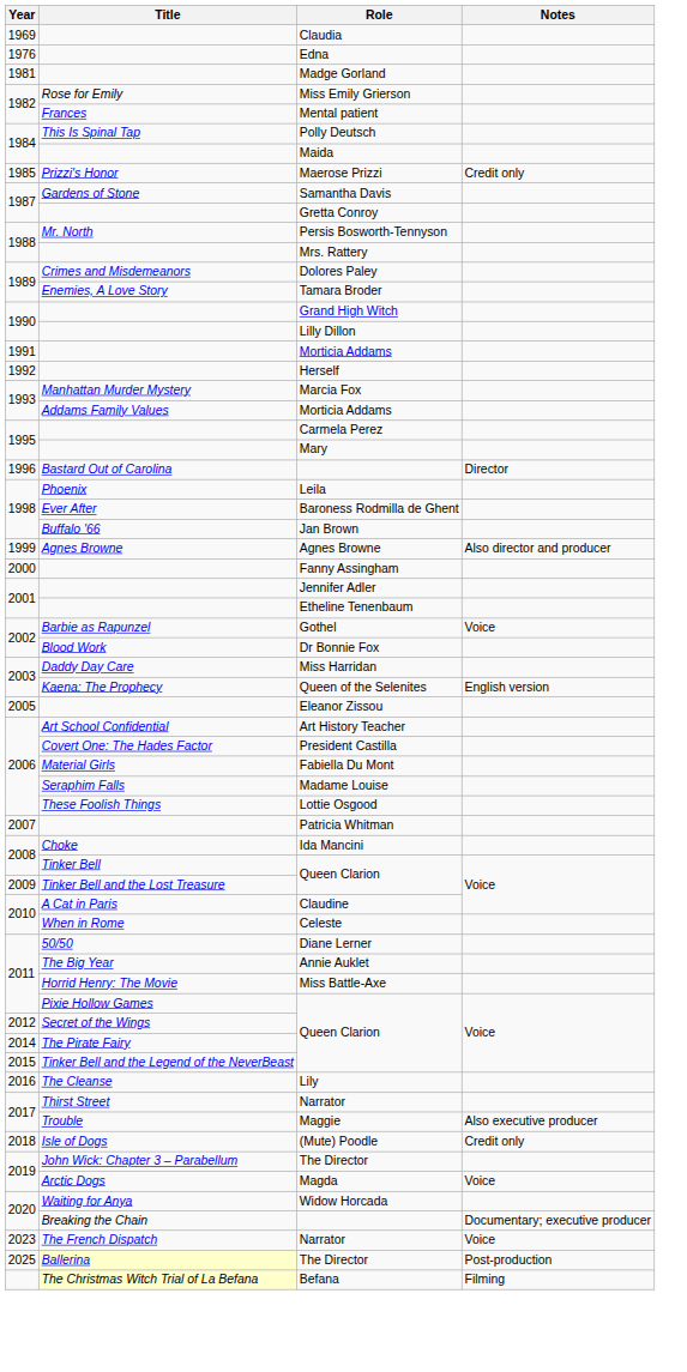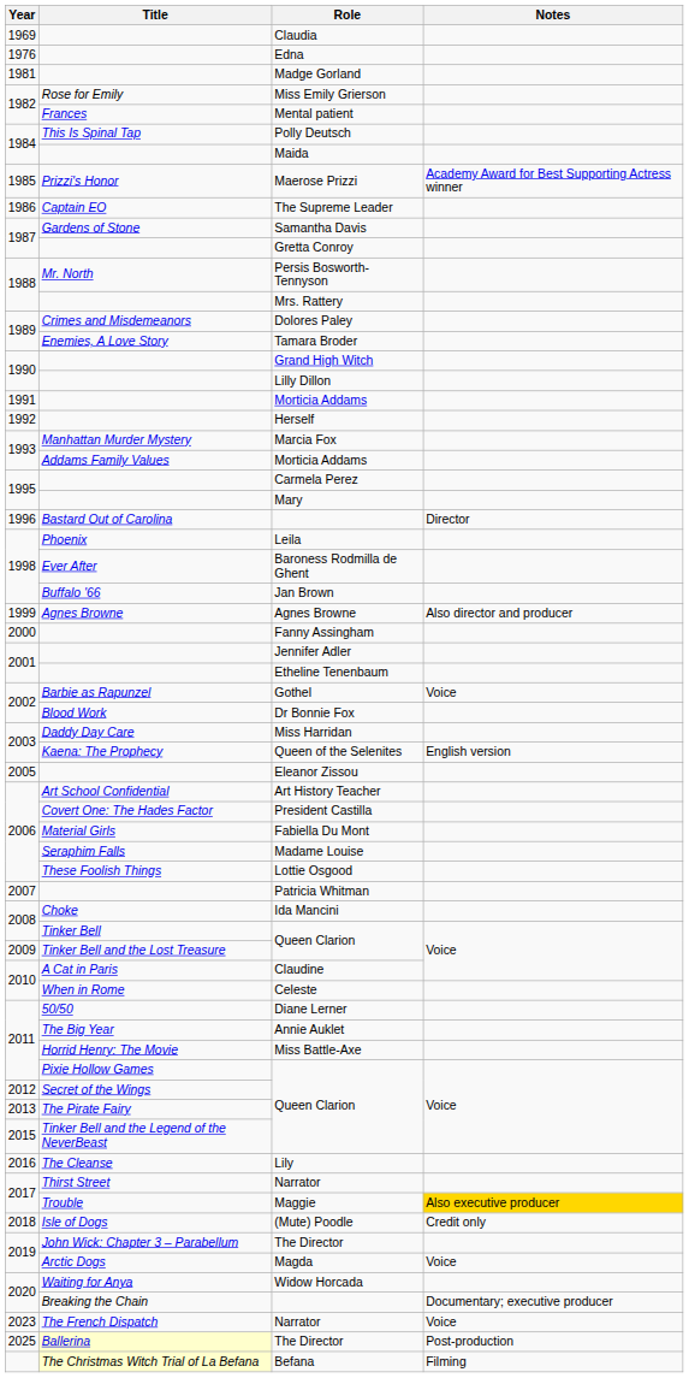Maerose Prizzi | Notes: Credit only -> Academy Award for Best Supporting Actress winner
+ row: 1986 | Captain EO | The Supreme Leader
The Pirate Fairy / Queen Clarion | Year: 2014 -> 2013
Maggie | Notes: no background -> gold background
